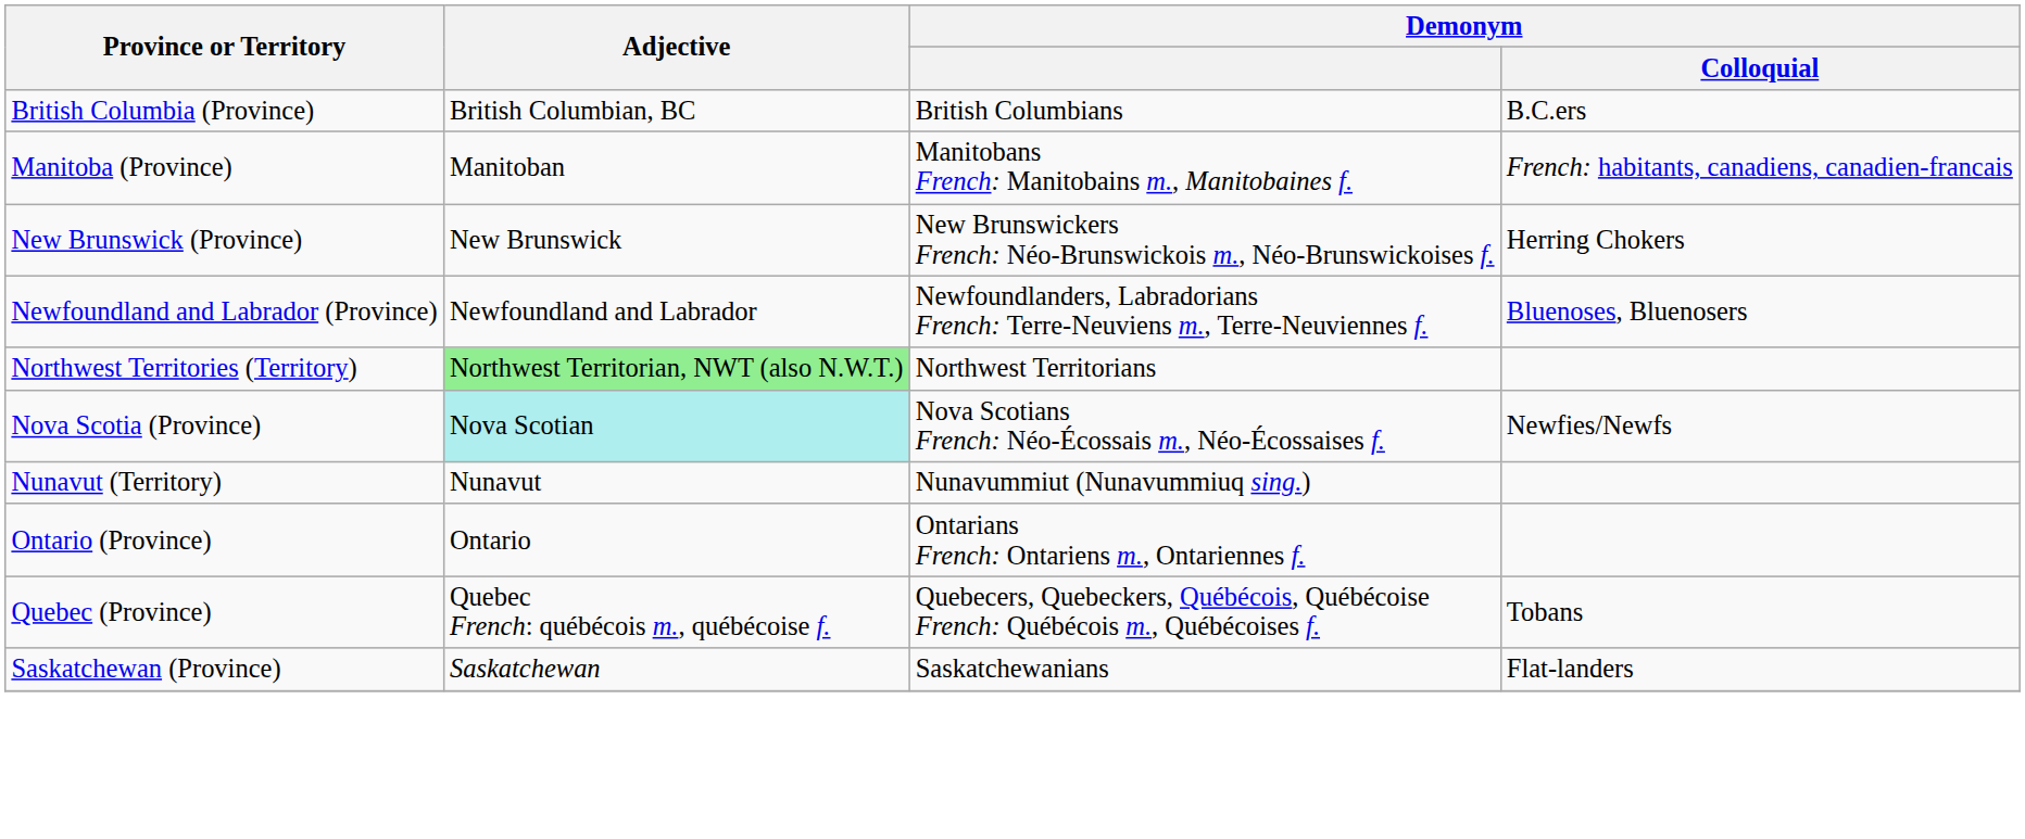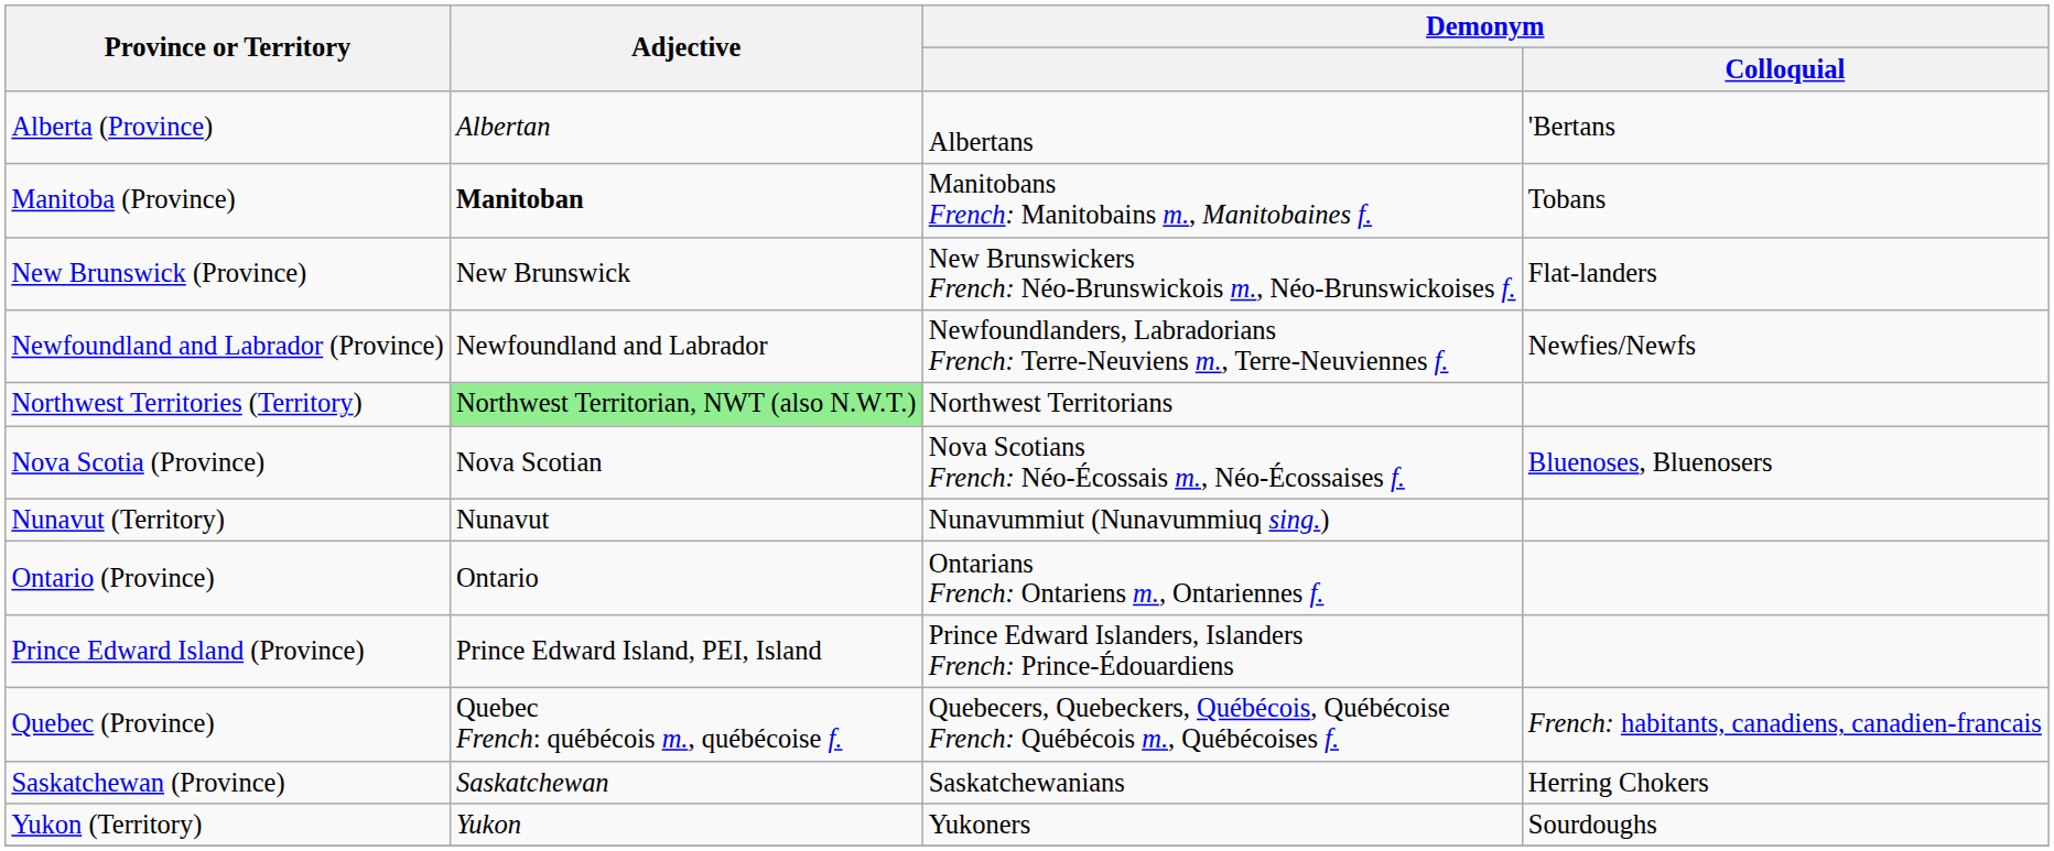+ row: Alberta (Province) | Albertan | Albertans | 'Bertans
- row: British Columbia (Province) | British Columbian, BC | British Columbians | B.C.ers
Manitoba (Province) | Adjective: normal -> bold
Manitoba (Province) | Demonym / Colloquial: French: habitants, canadiens, canadien-francais -> Tobans
New Brunswick (Province) | Demonym / Colloquial: Herring Chokers -> Flat-landers
Newfoundland and Labrador (Province) | Demonym / Colloquial: Bluenoses, Bluenosers -> Newfies/Newfs
Nova Scotia (Province) | Adjective: paleturquoise background -> no background
Nova Scotia (Province) | Demonym / Colloquial: Newfies/Newfs -> Bluenoses, Bluenosers
+ row: Prince Edward Island (Province) | Prince Edward Island, PEI, Island | Prince Edward Islanders, Islanders French: Prince-Édouardiens
Quebec (Province) | Demonym / Colloquial: Tobans -> French: habitants, canadiens, canadien-francais
Saskatchewan (Province) | Demonym / Colloquial: Flat-landers -> Herring Chokers
+ row: Yukon (Territory) | Yukon | Yukoners | Sourdoughs
